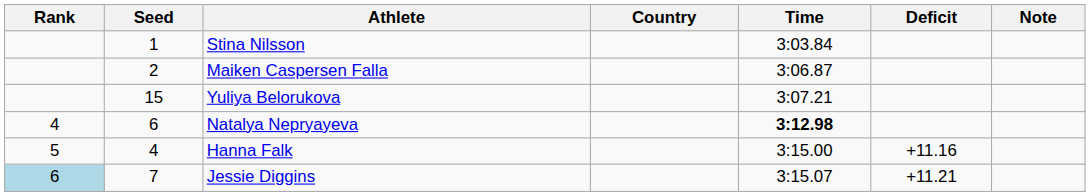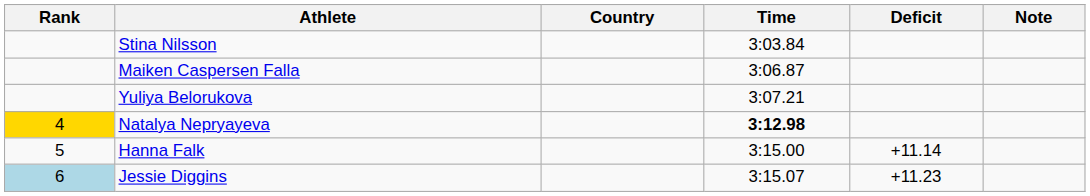- column: Seed | 1 | 2 | 15 | 6 | 4 | 7
Natalya Nepryayeva | Rank: no background -> gold background
Hanna Falk | Deficit: +11.16 -> +11.14
Jessie Diggins | Deficit: +11.21 -> +11.23
